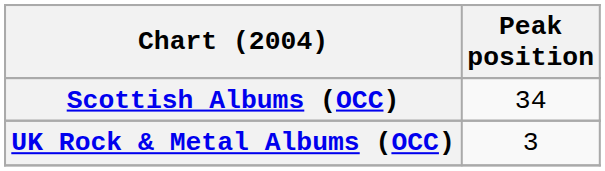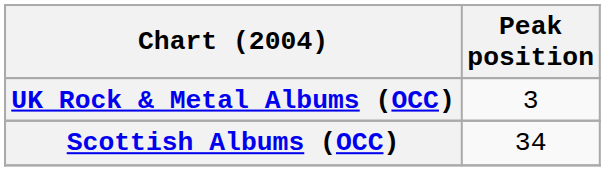rows swapped: Scottish Albums (OCC) <-> UK Rock & Metal Albums (OCC)
